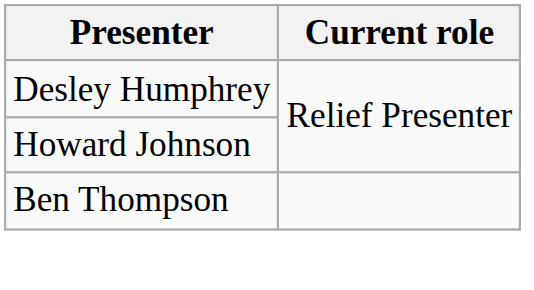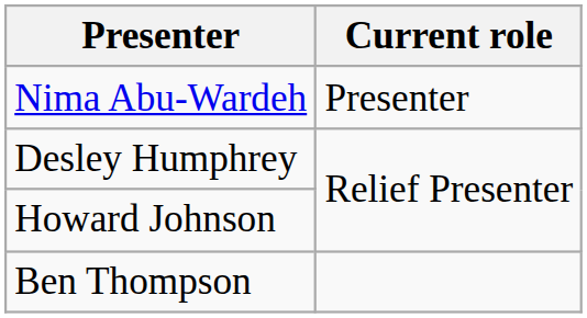+ row: Nima Abu-Wardeh | Presenter
